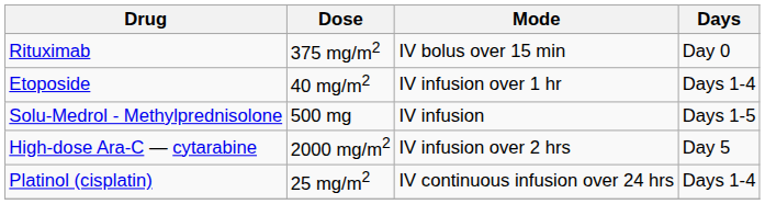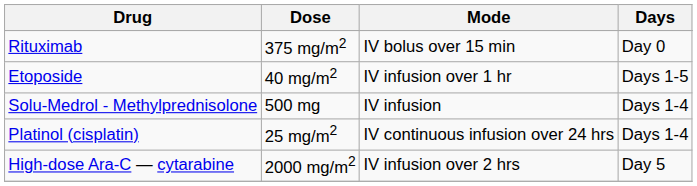Etoposide | Days: Days 1-4 -> Days 1-5
Solu-Medrol - Methylprednisolone | Days: Days 1-5 -> Days 1-4
rows swapped: High-dose Ara-C — cytarabine <-> Platinol (cisplatin)
